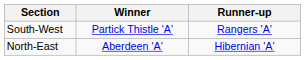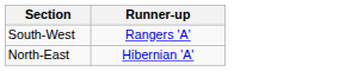- column: Winner | Partick Thistle 'A' | Aberdeen 'A'
